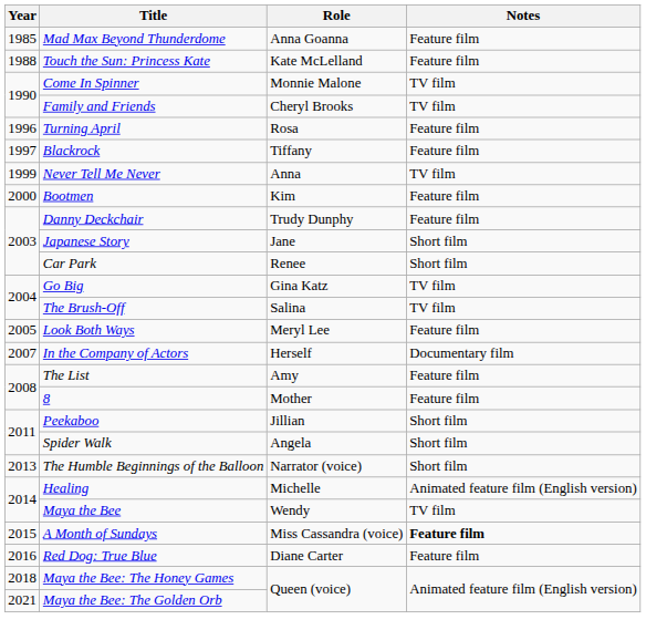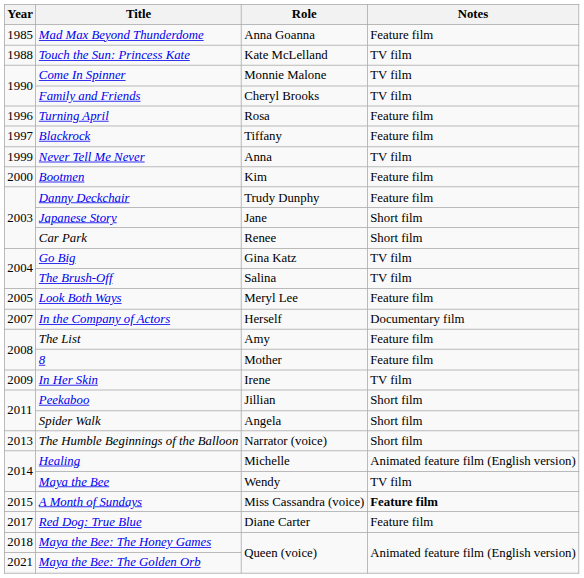Touch the Sun: Princess Kate | Notes: Feature film -> TV film
+ row: 2009 | In Her Skin | Irene | TV film
Red Dog: True Blue | Year: 2016 -> 2017
